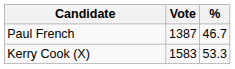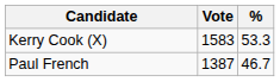rows swapped: Kerry Cook (X) <-> Paul French
